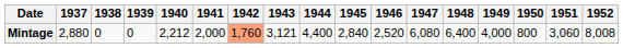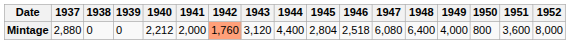Mintage | 1943: 3,121 -> 3,120
Mintage | 1945: 2,840 -> 2,804
Mintage | 1946: 2,520 -> 2,518
Mintage | 1951: 3,060 -> 3,600
Mintage | 1952: 8,008 -> 8,000
